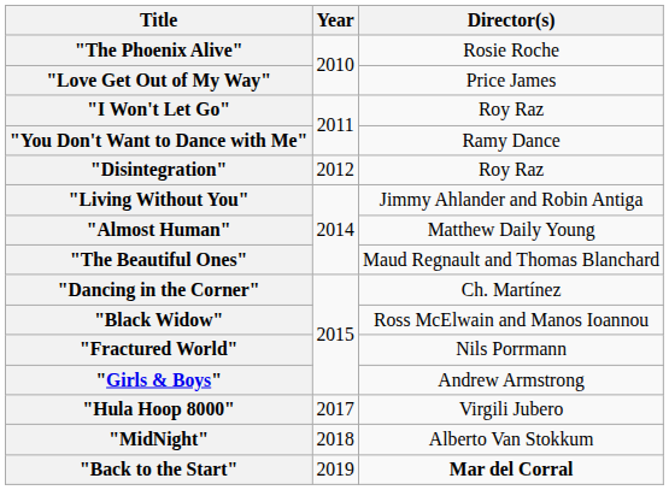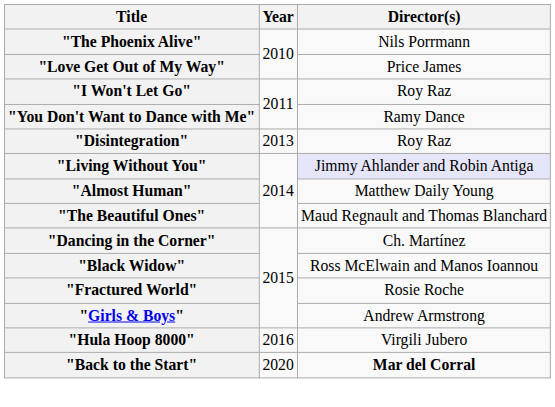"The Phoenix Alive" | Director(s): Rosie Roche -> Nils Porrmann
"Disintegration" | Year: 2012 -> 2013
"Living Without You" | Director(s): no background -> lavender background
"Fractured World" | Director(s): Nils Porrmann -> Rosie Roche
"Hula Hoop 8000" | Year: 2017 -> 2016
- row: "MidNight" | 2018 | Alberto Van Stokkum
"Back to the Start" | Year: 2019 -> 2020
